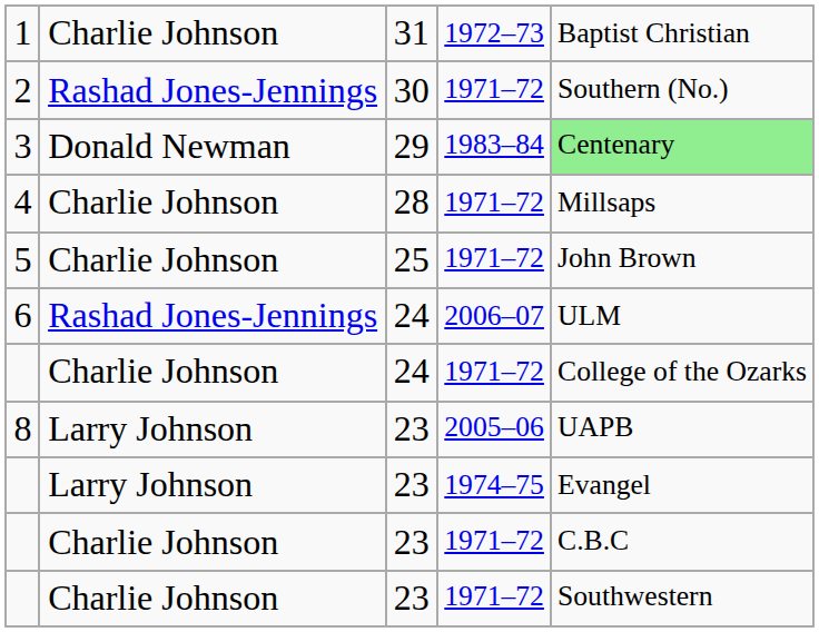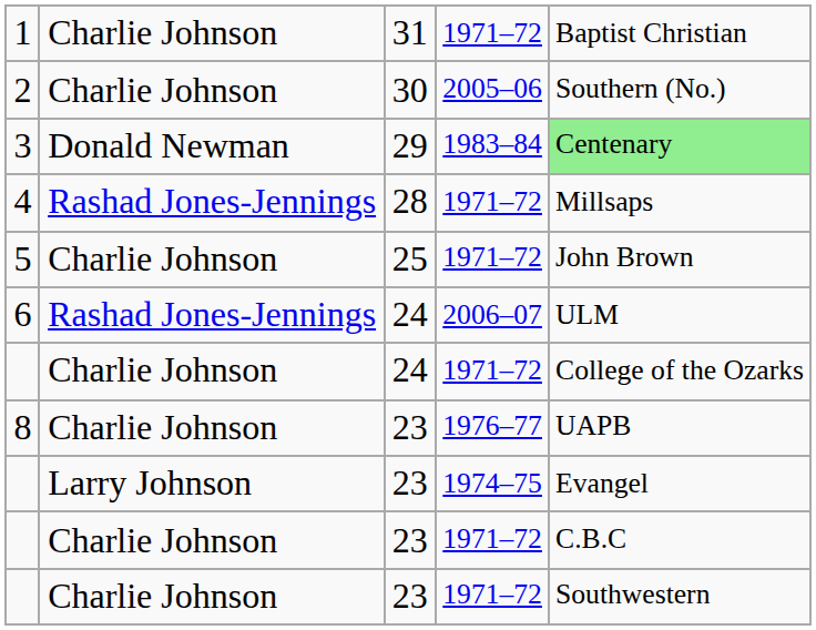1 | column 4: 1972–73 -> 1971–72
2 | column 2: Rashad Jones-Jennings -> Charlie Johnson
2 | column 4: 1971–72 -> 2005–06
4 | column 2: Charlie Johnson -> Rashad Jones-Jennings
8 | column 2: Larry Johnson -> Charlie Johnson
8 | column 4: 2005–06 -> 1976–77
